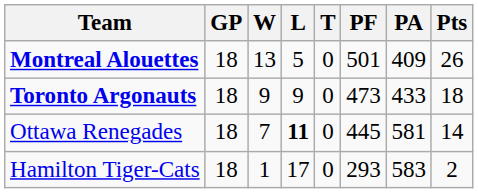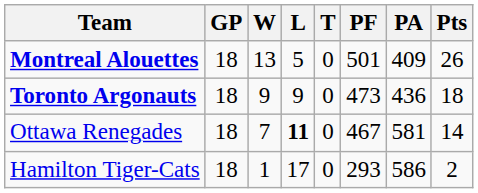Toronto Argonauts | PA: 433 -> 436
Ottawa Renegades | PF: 445 -> 467
Hamilton Tiger-Cats | PA: 583 -> 586
